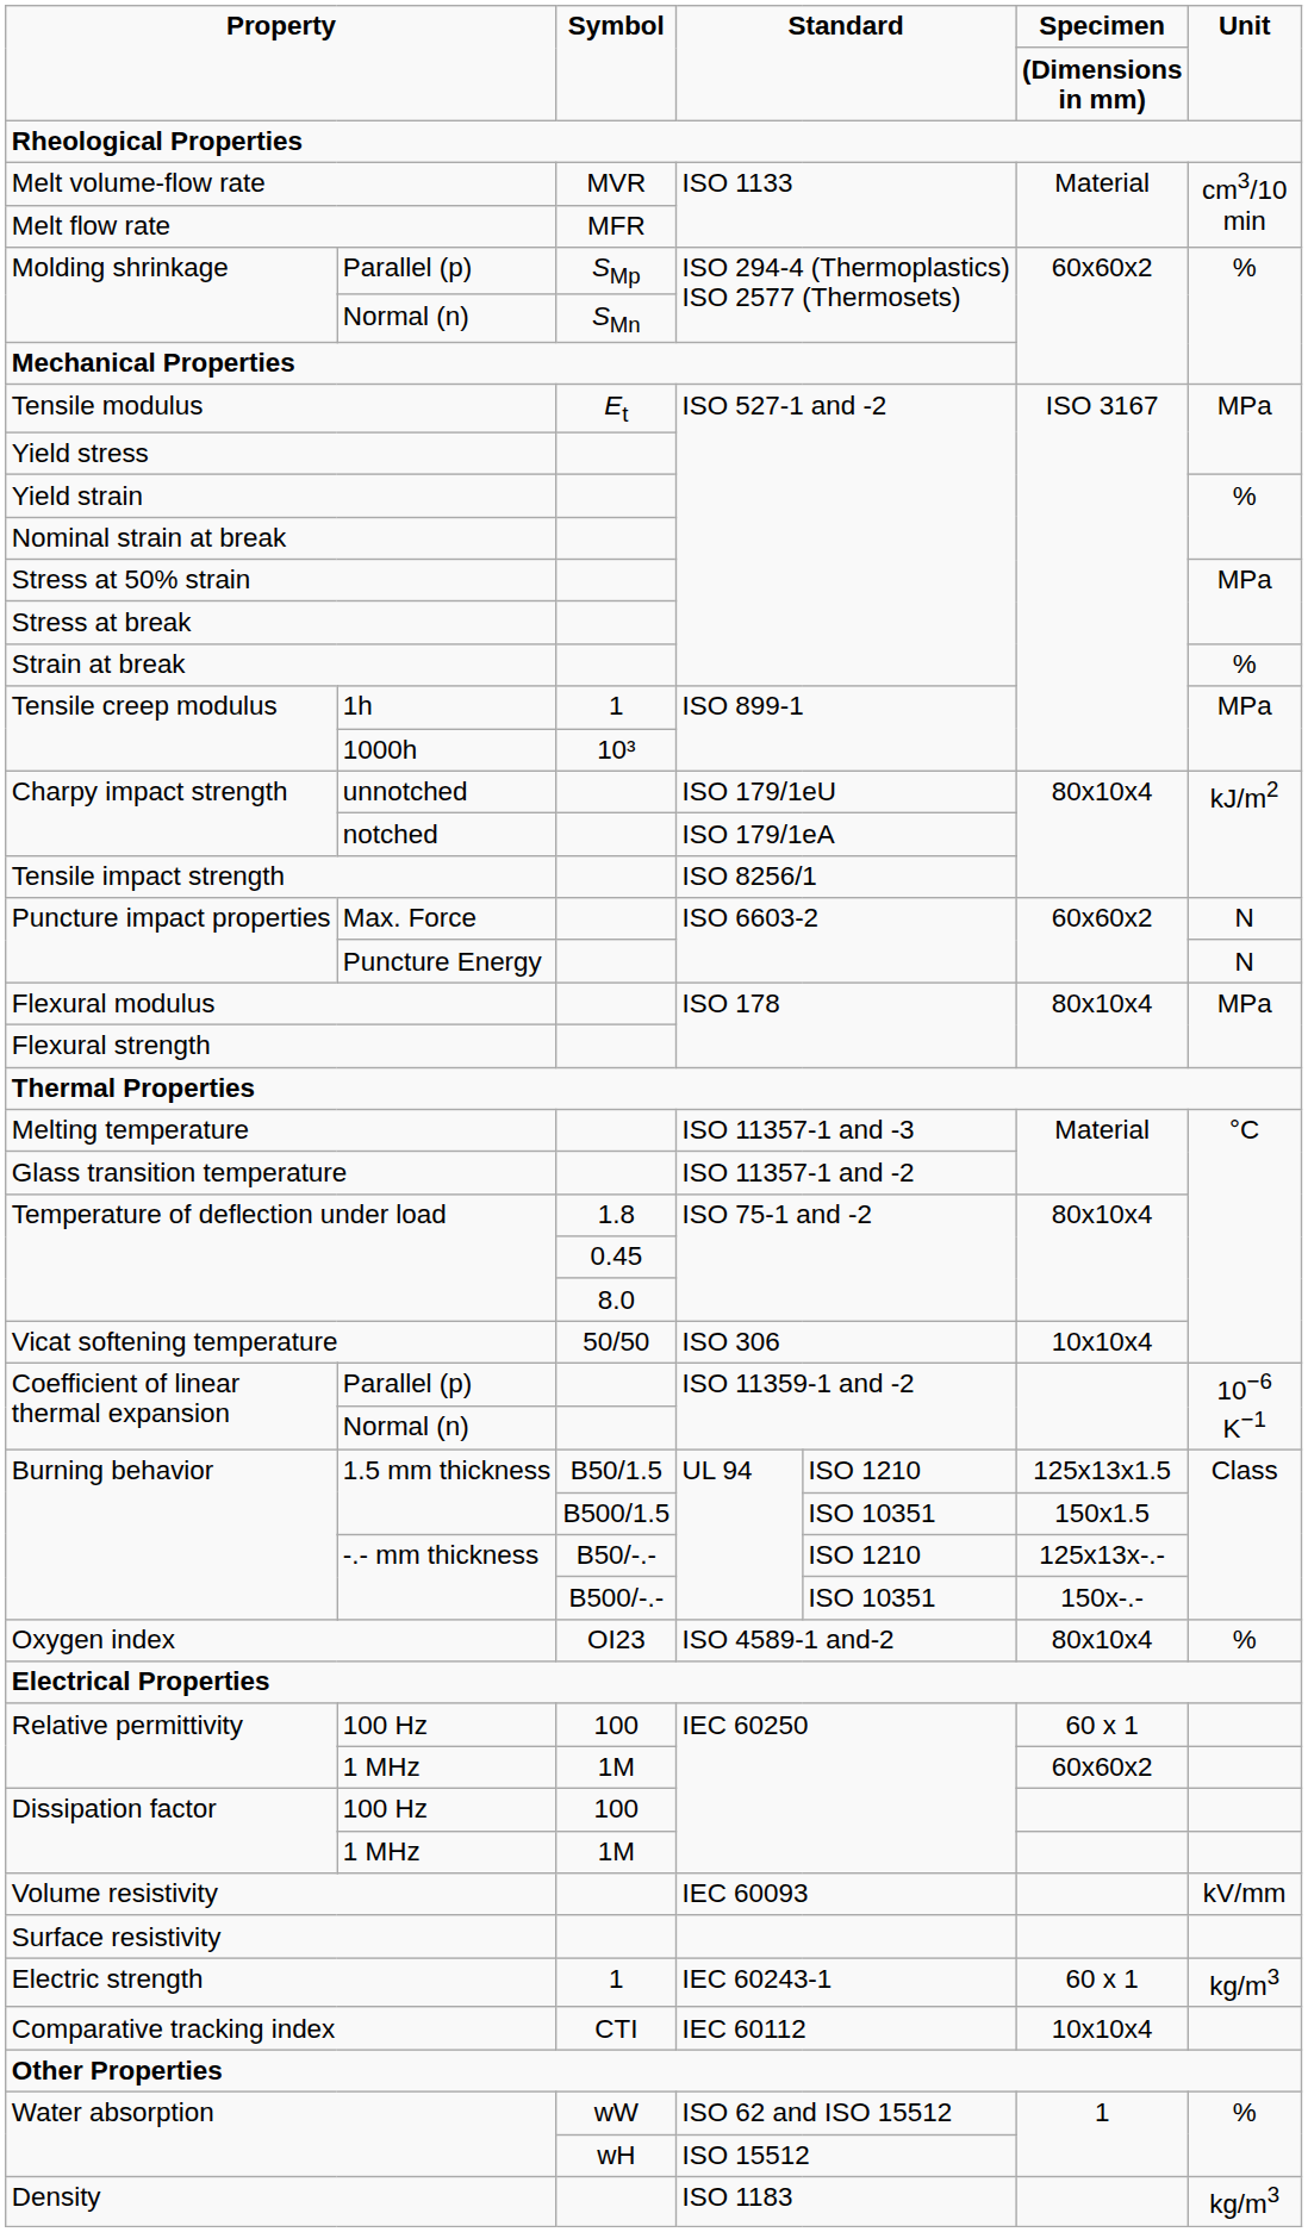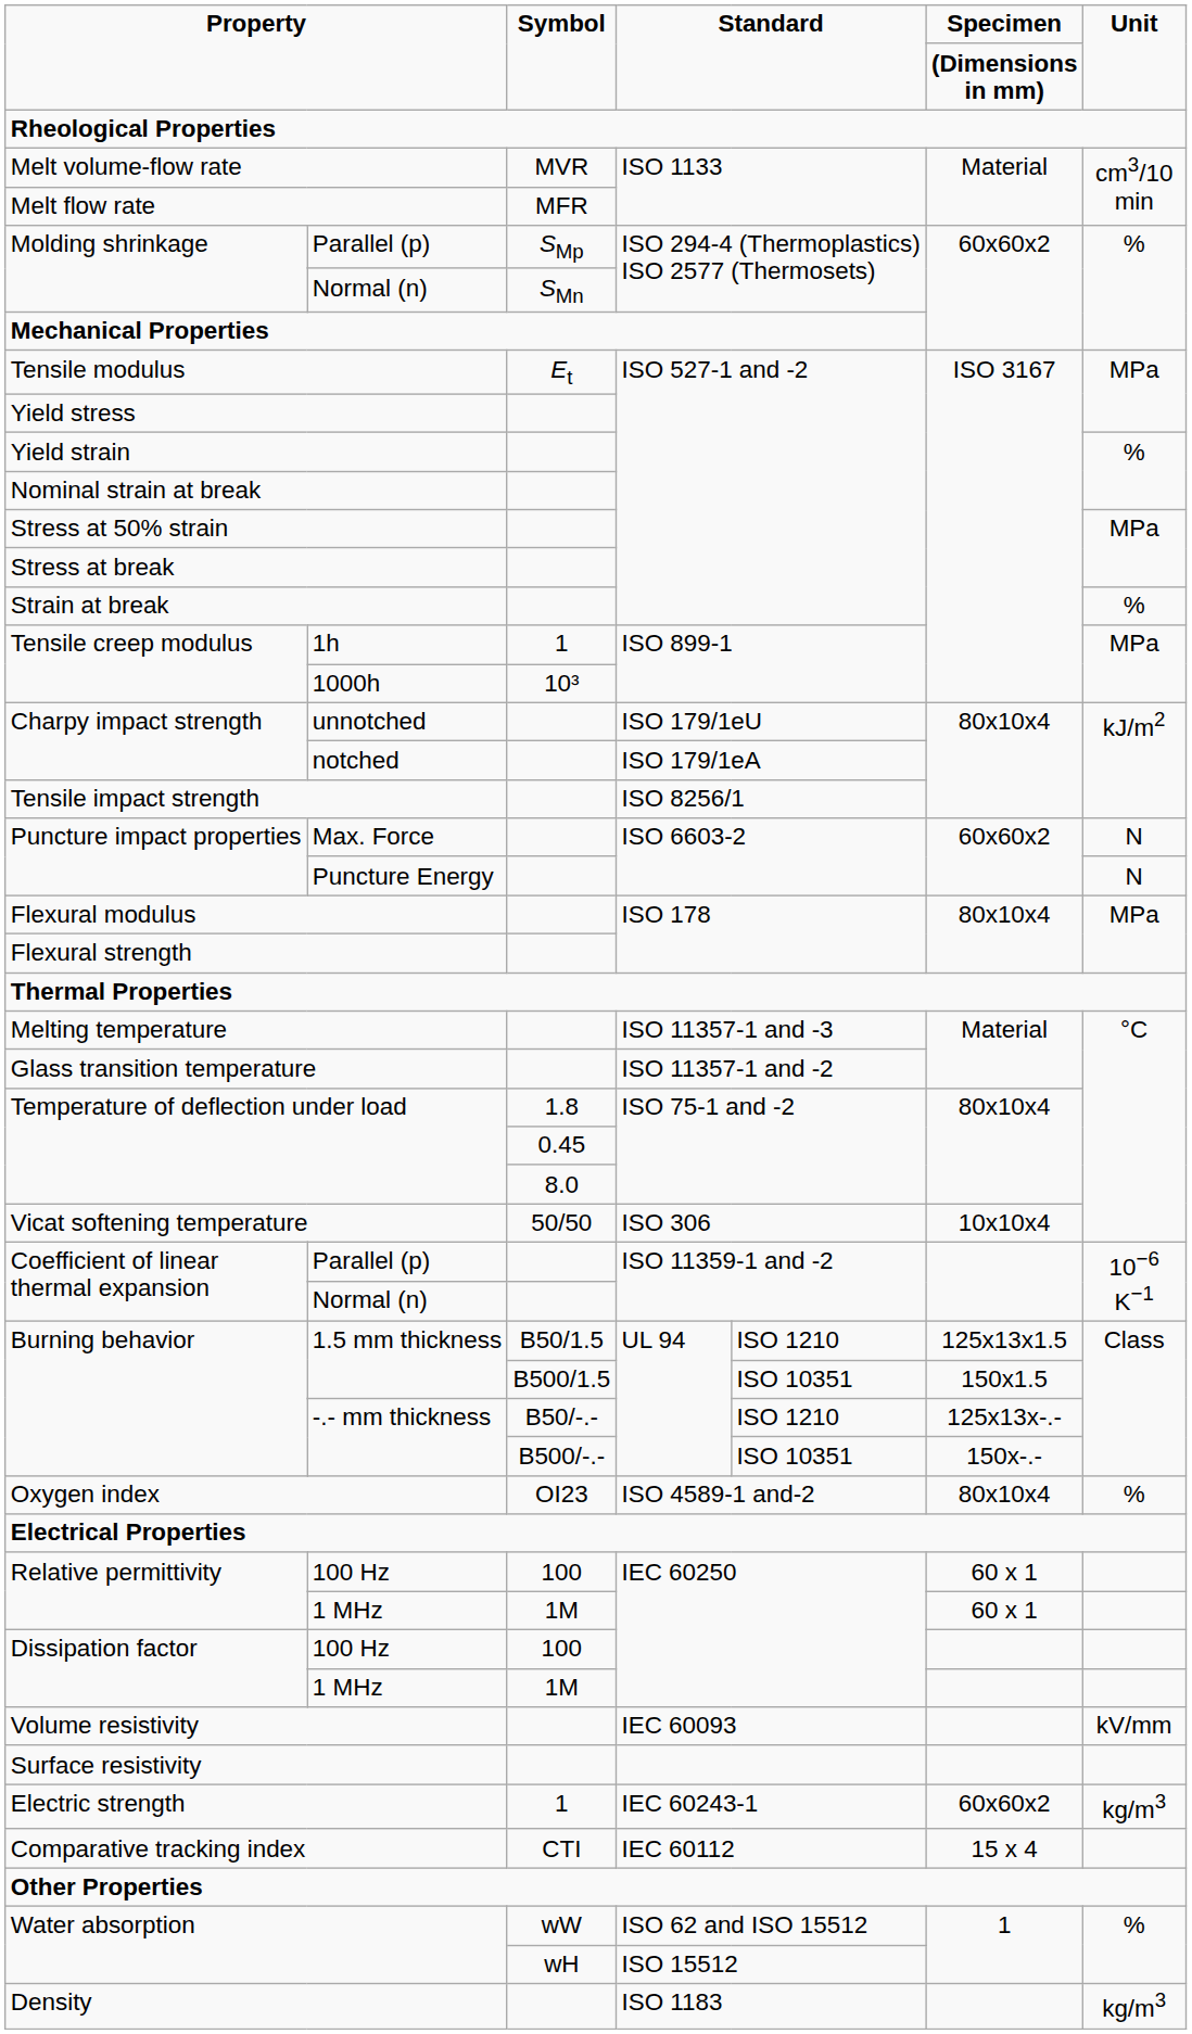Relative permittivity / 1 MHz | column 8: 60x60x2 -> 60 x 1
Electric strength | column 8: 60 x 1 -> 60x60x2
Comparative tracking index | column 8: 10x10x4 -> 15 x 4
